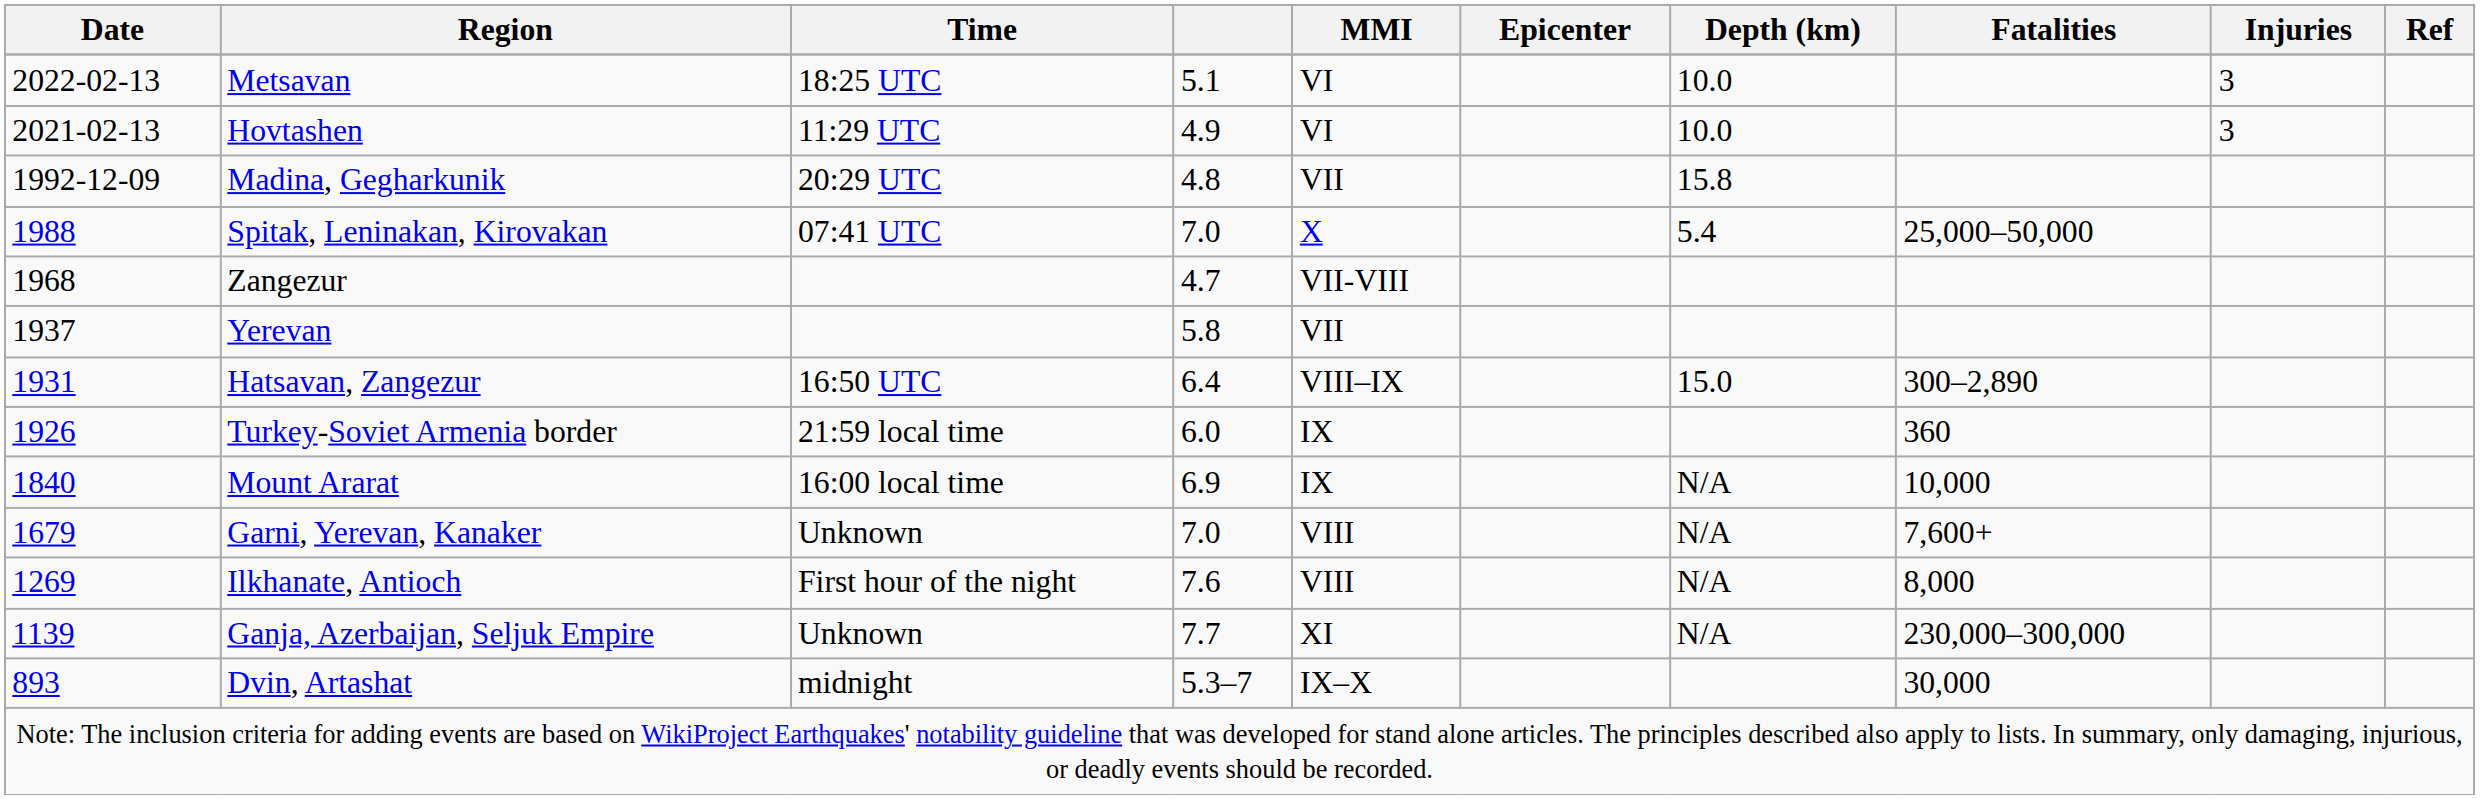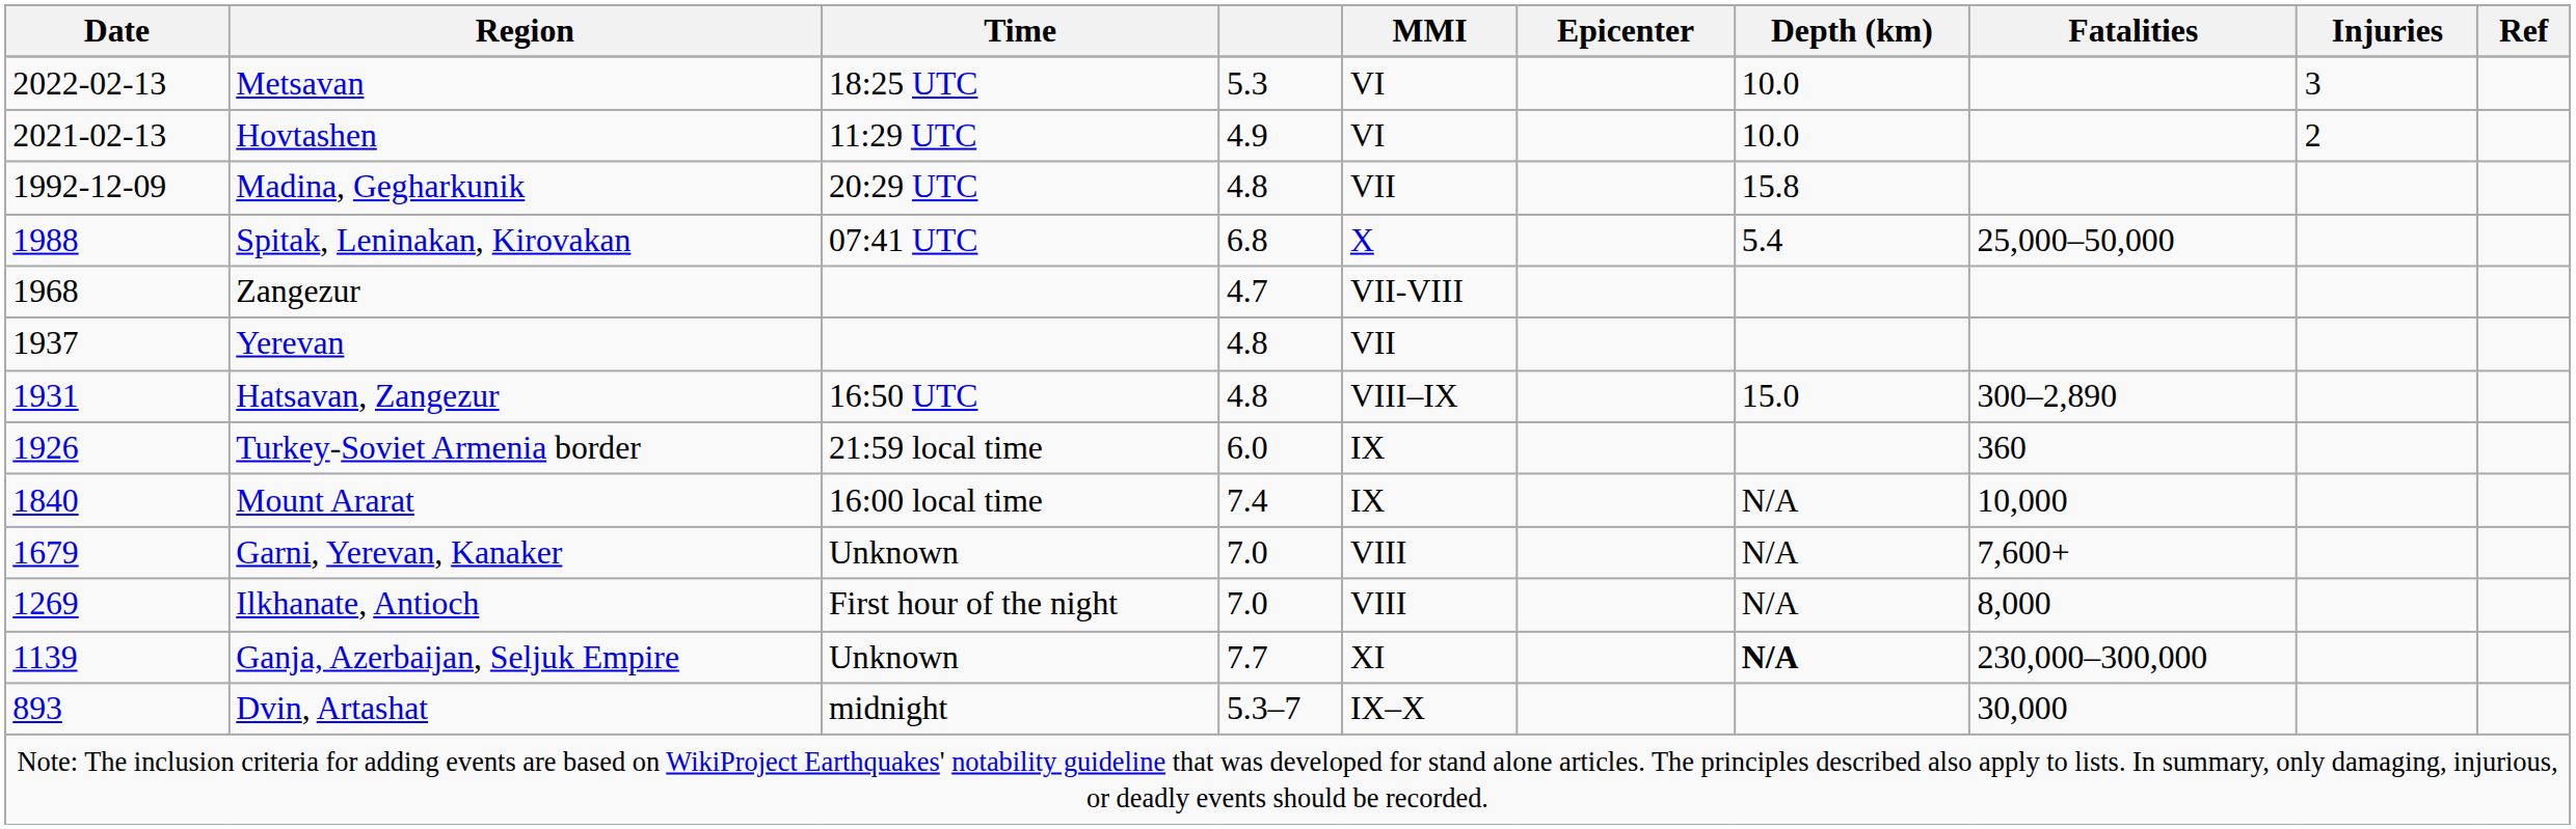Metsavan | column 4: 5.1 -> 5.3
Hovtashen | Injuries: 3 -> 2
Spitak, Leninakan, Kirovakan | column 4: 7.0 -> 6.8
Yerevan | column 4: 5.8 -> 4.8
Hatsavan, Zangezur | column 4: 6.4 -> 4.8
Mount Ararat | column 4: 6.9 -> 7.4
Ilkhanate, Antioch | column 4: 7.6 -> 7.0
Ganja, Azerbaijan, Seljuk Empire | Depth (km): normal -> bold
